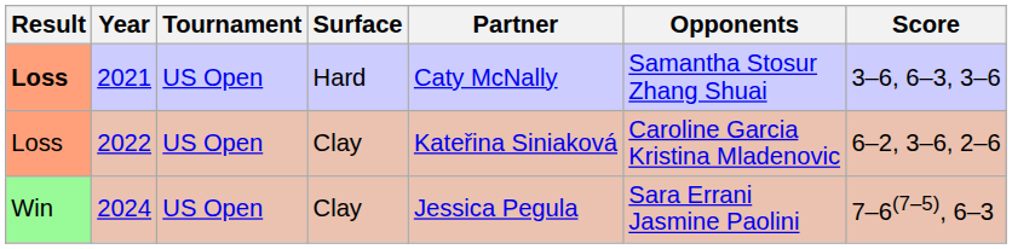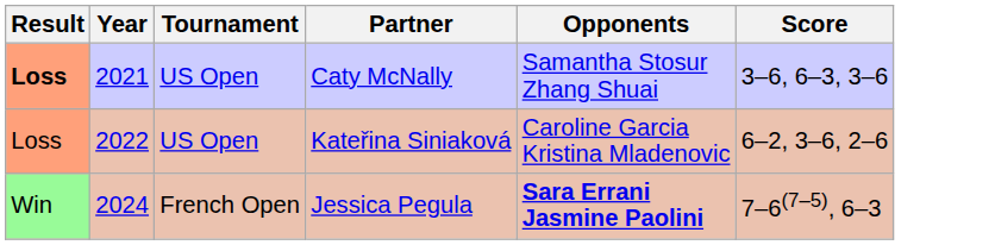- column: Surface | Hard | Clay | Clay
2024 | Tournament: US Open -> French Open
2024 | Opponents: normal -> bold
